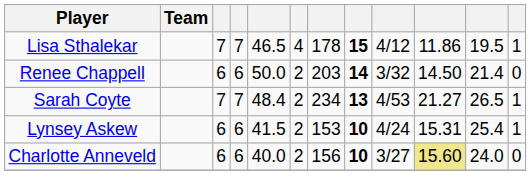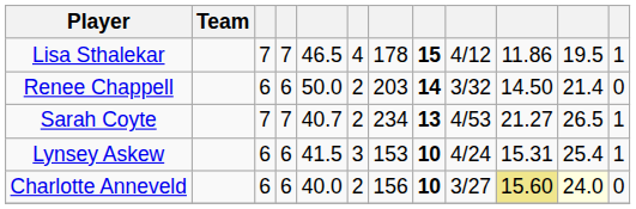Sarah Coyte | column 5: 48.4 -> 40.7
Lynsey Askew | column 6: 2 -> 3
Charlotte Anneveld | column 11: no background -> lightyellow background
